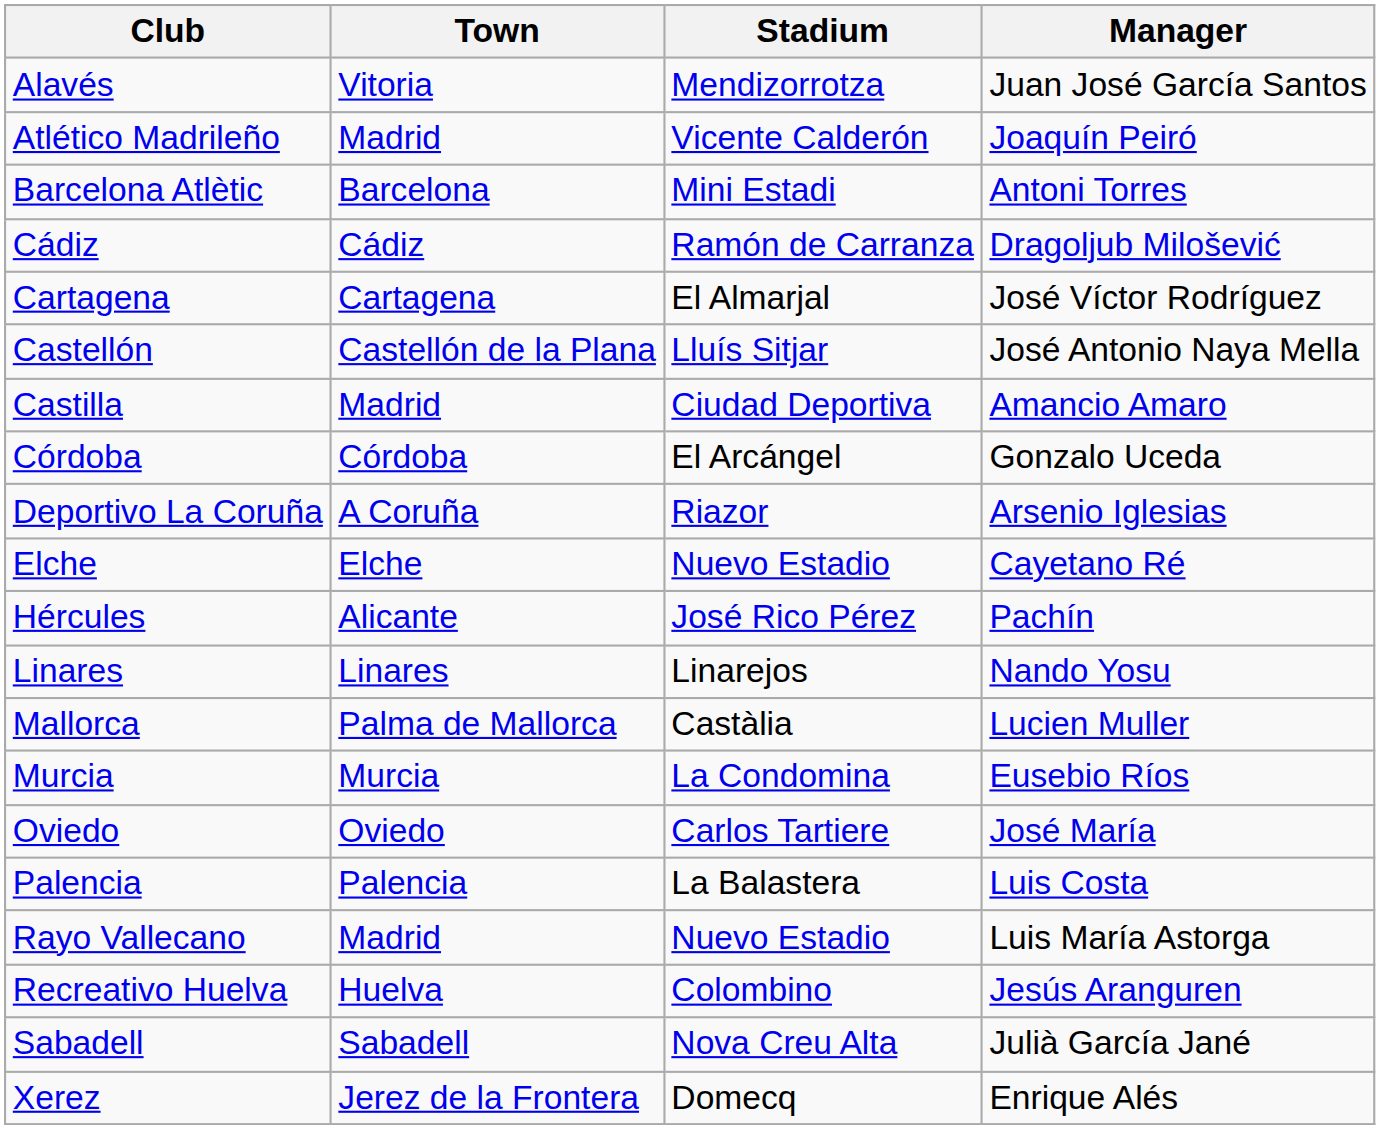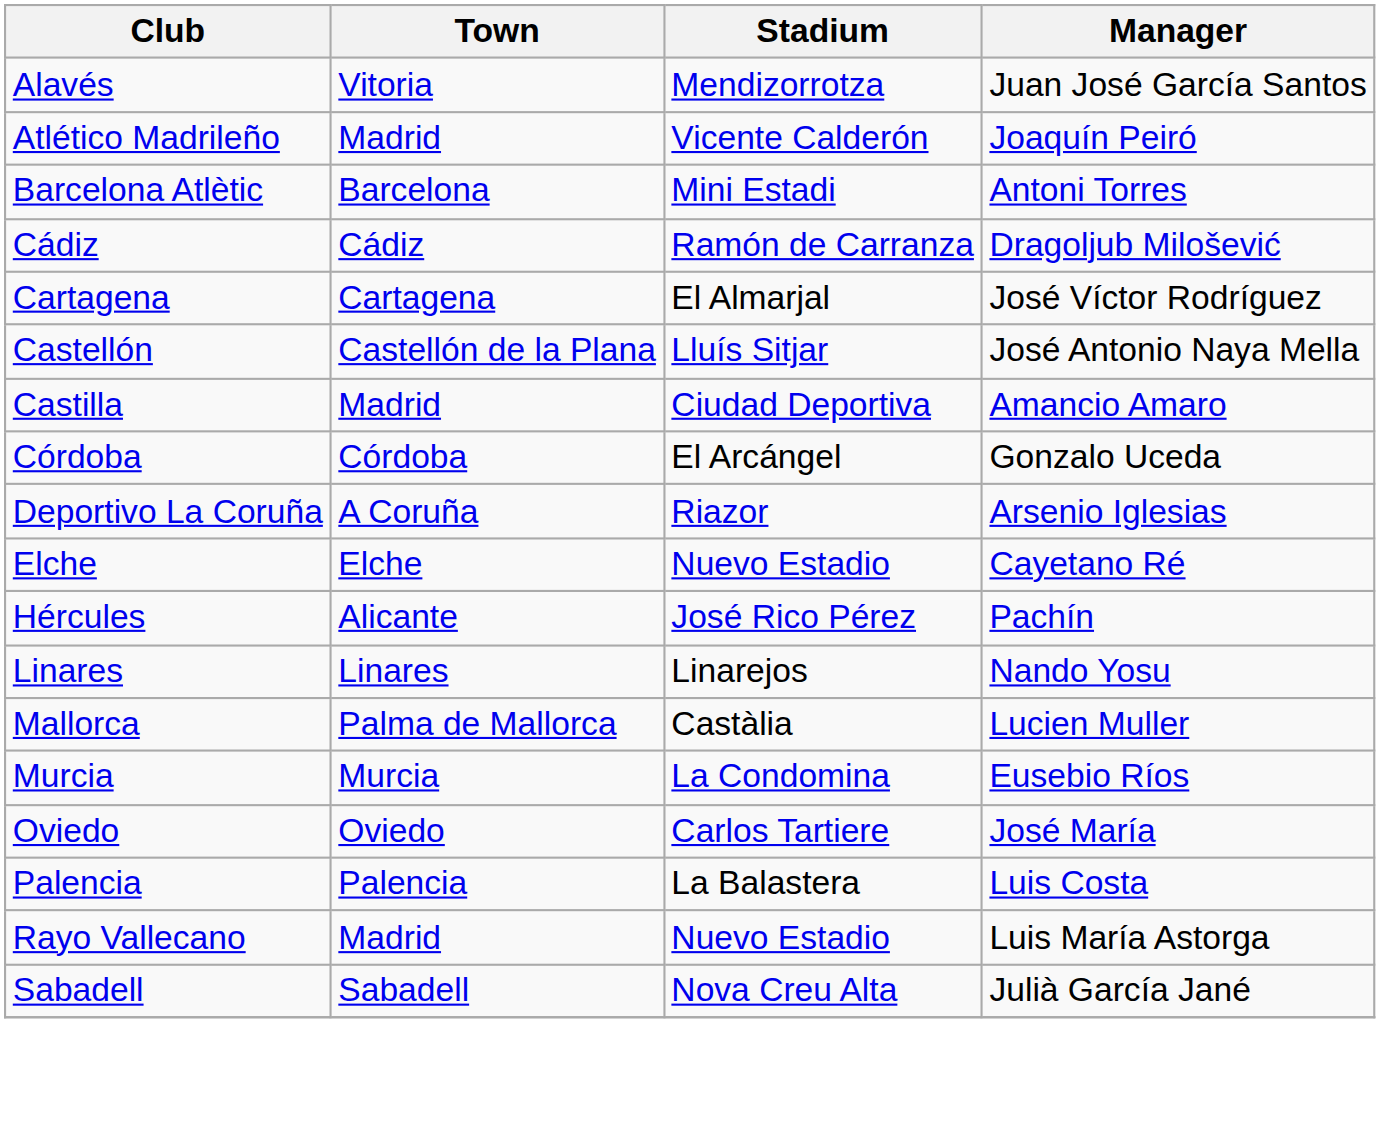- row: Recreativo Huelva | Huelva | Colombino | Jesús Aranguren
- row: Xerez | Jerez de la Frontera | Domecq | Enrique Alés
